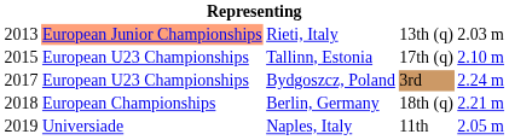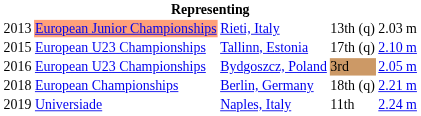Bydgoszcz, Poland | column 1: 2017 -> 2016
Bydgoszcz, Poland | column 5: 2.24 m -> 2.05 m
Naples, Italy | column 5: 2.05 m -> 2.24 m
